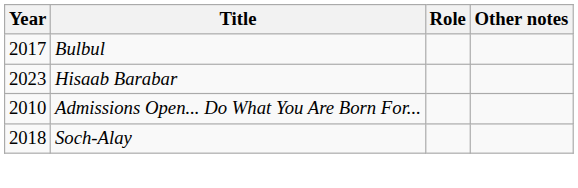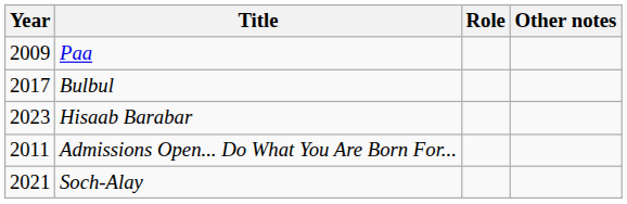+ row: 2009 | Paa
Admissions Open... Do What You Are Born For... | Year: 2010 -> 2011
Soch-Alay | Year: 2018 -> 2021
